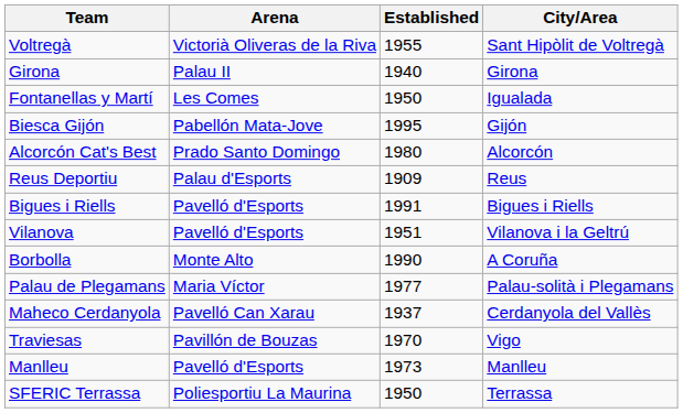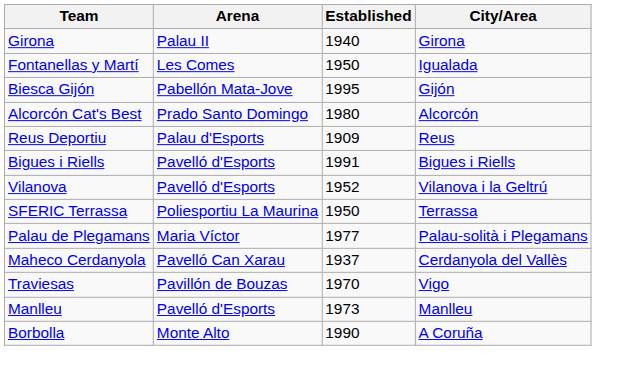- row: Voltregà | Victorià Oliveras de la Riva | 1955 | Sant Hipòlit de Voltregà
Vilanova | Established: 1951 -> 1952
rows swapped: SFERIC Terrassa <-> Borbolla
